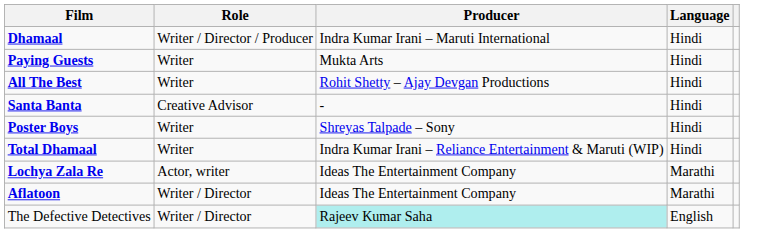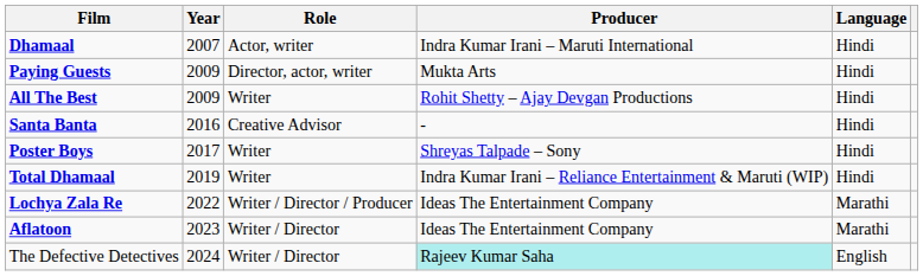+ column: Year | 2007 | 2009 | 2009 | 2016 | 2017 | 2019 | 2022 | 2023 | 2024
Dhamaal | Role: Writer / Director / Producer -> Actor, writer
Paying Guests | Role: Writer -> Director, actor, writer
Lochya Zala Re | Role: Actor, writer -> Writer / Director / Producer
